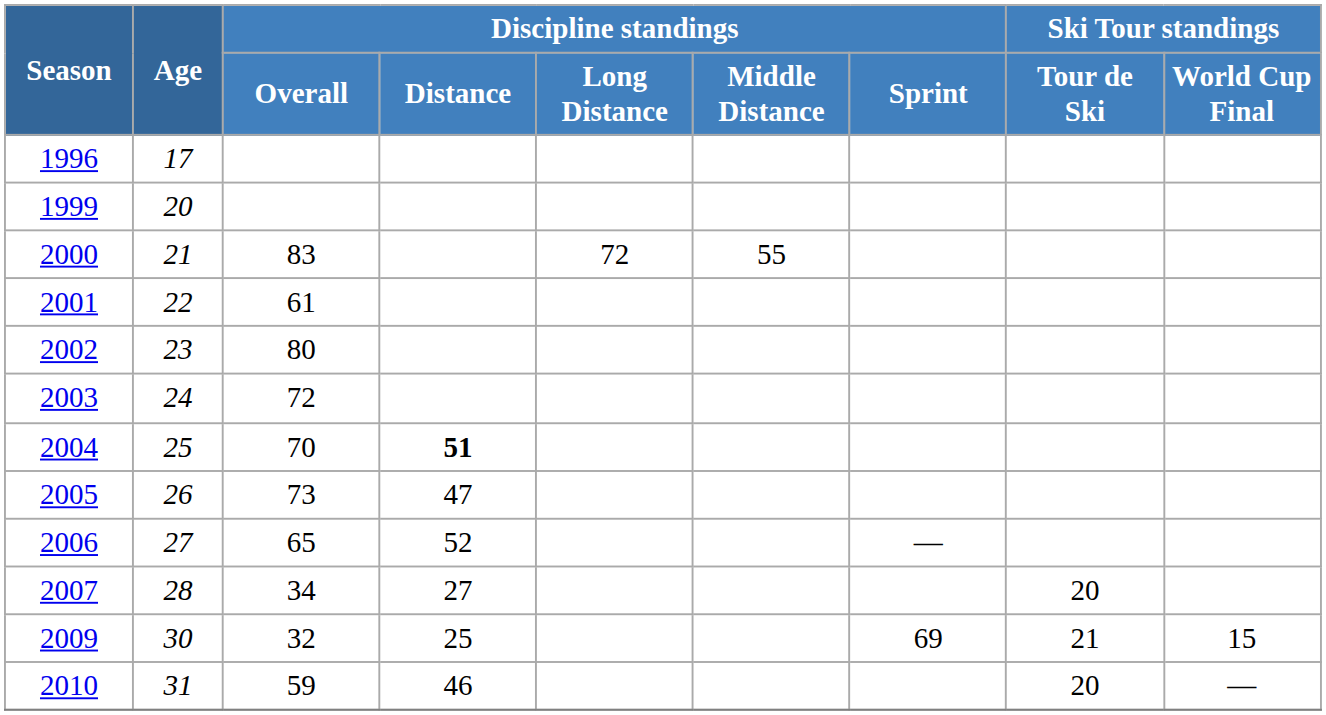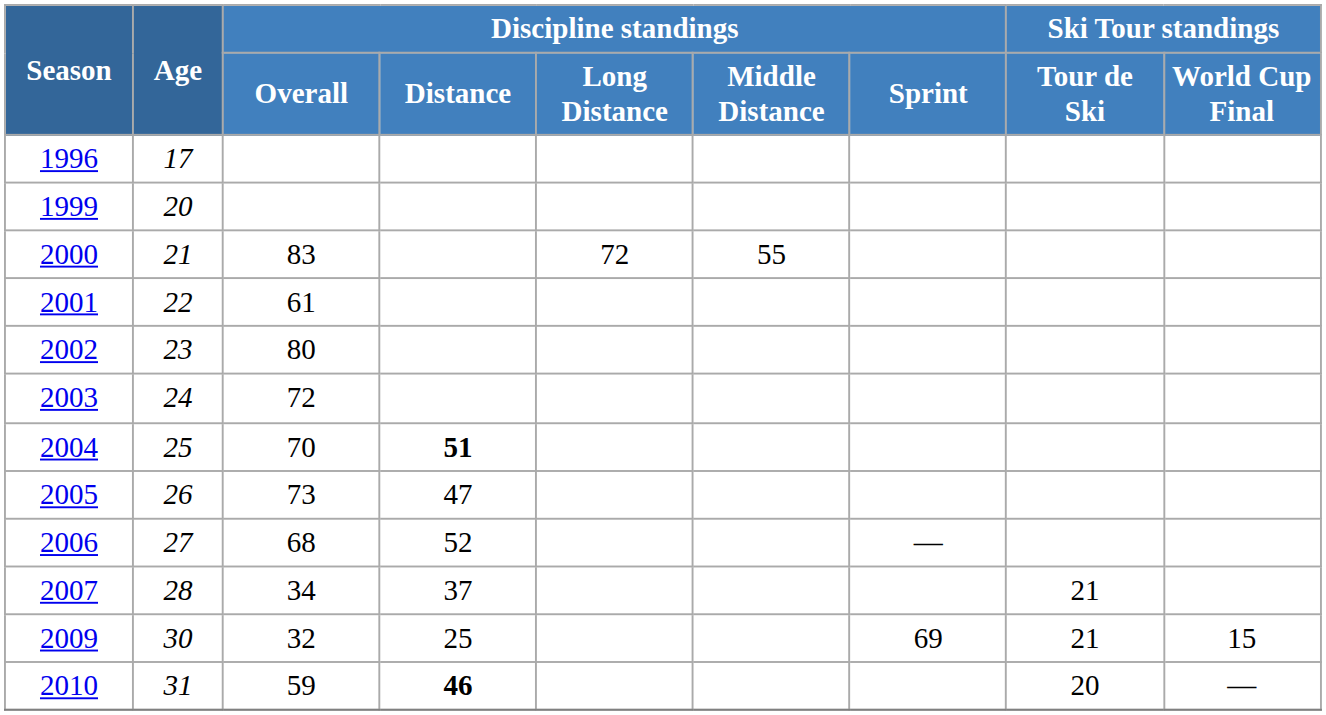2006 | Discipline standings / Overall: 65 -> 68
2007 | Discipline standings / Distance: 27 -> 37
2007 | Ski Tour standings / Tour de Ski: 20 -> 21
2010 | Discipline standings / Distance: normal -> bold
